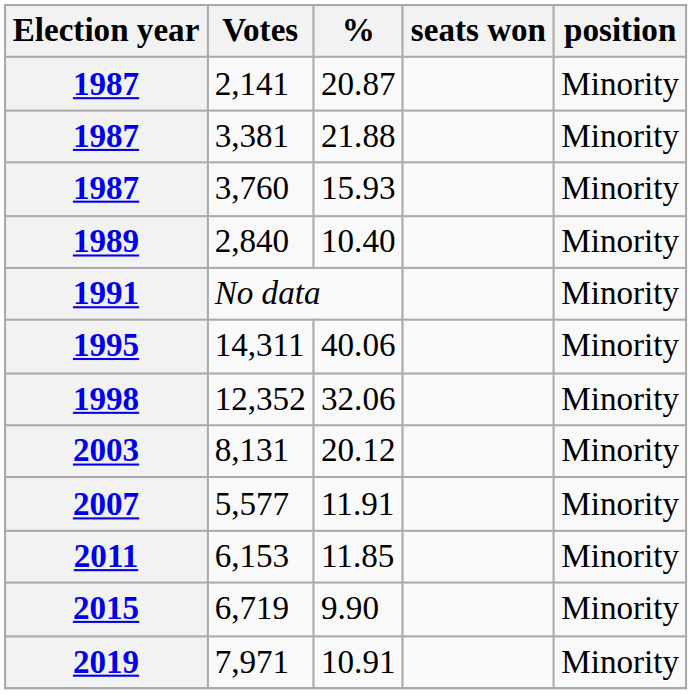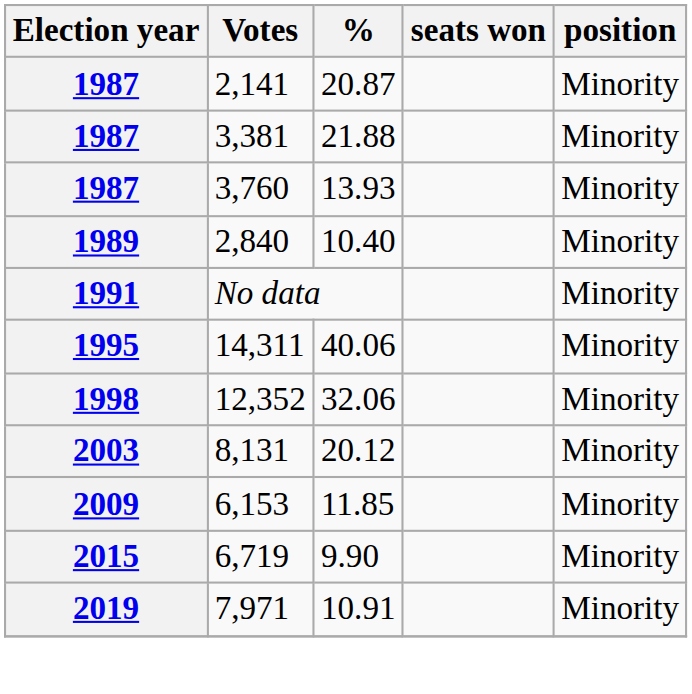3,760 | %: 15.93 -> 13.93
- row: 2007 | 5,577 | 11.91 | Minority
6,153 | Election year: 2011 -> 2009
